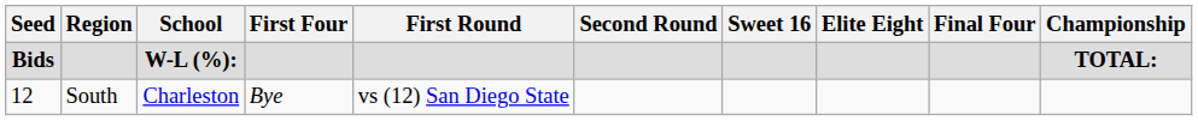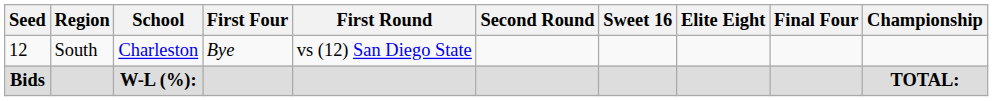rows swapped: 12 <-> Bids
